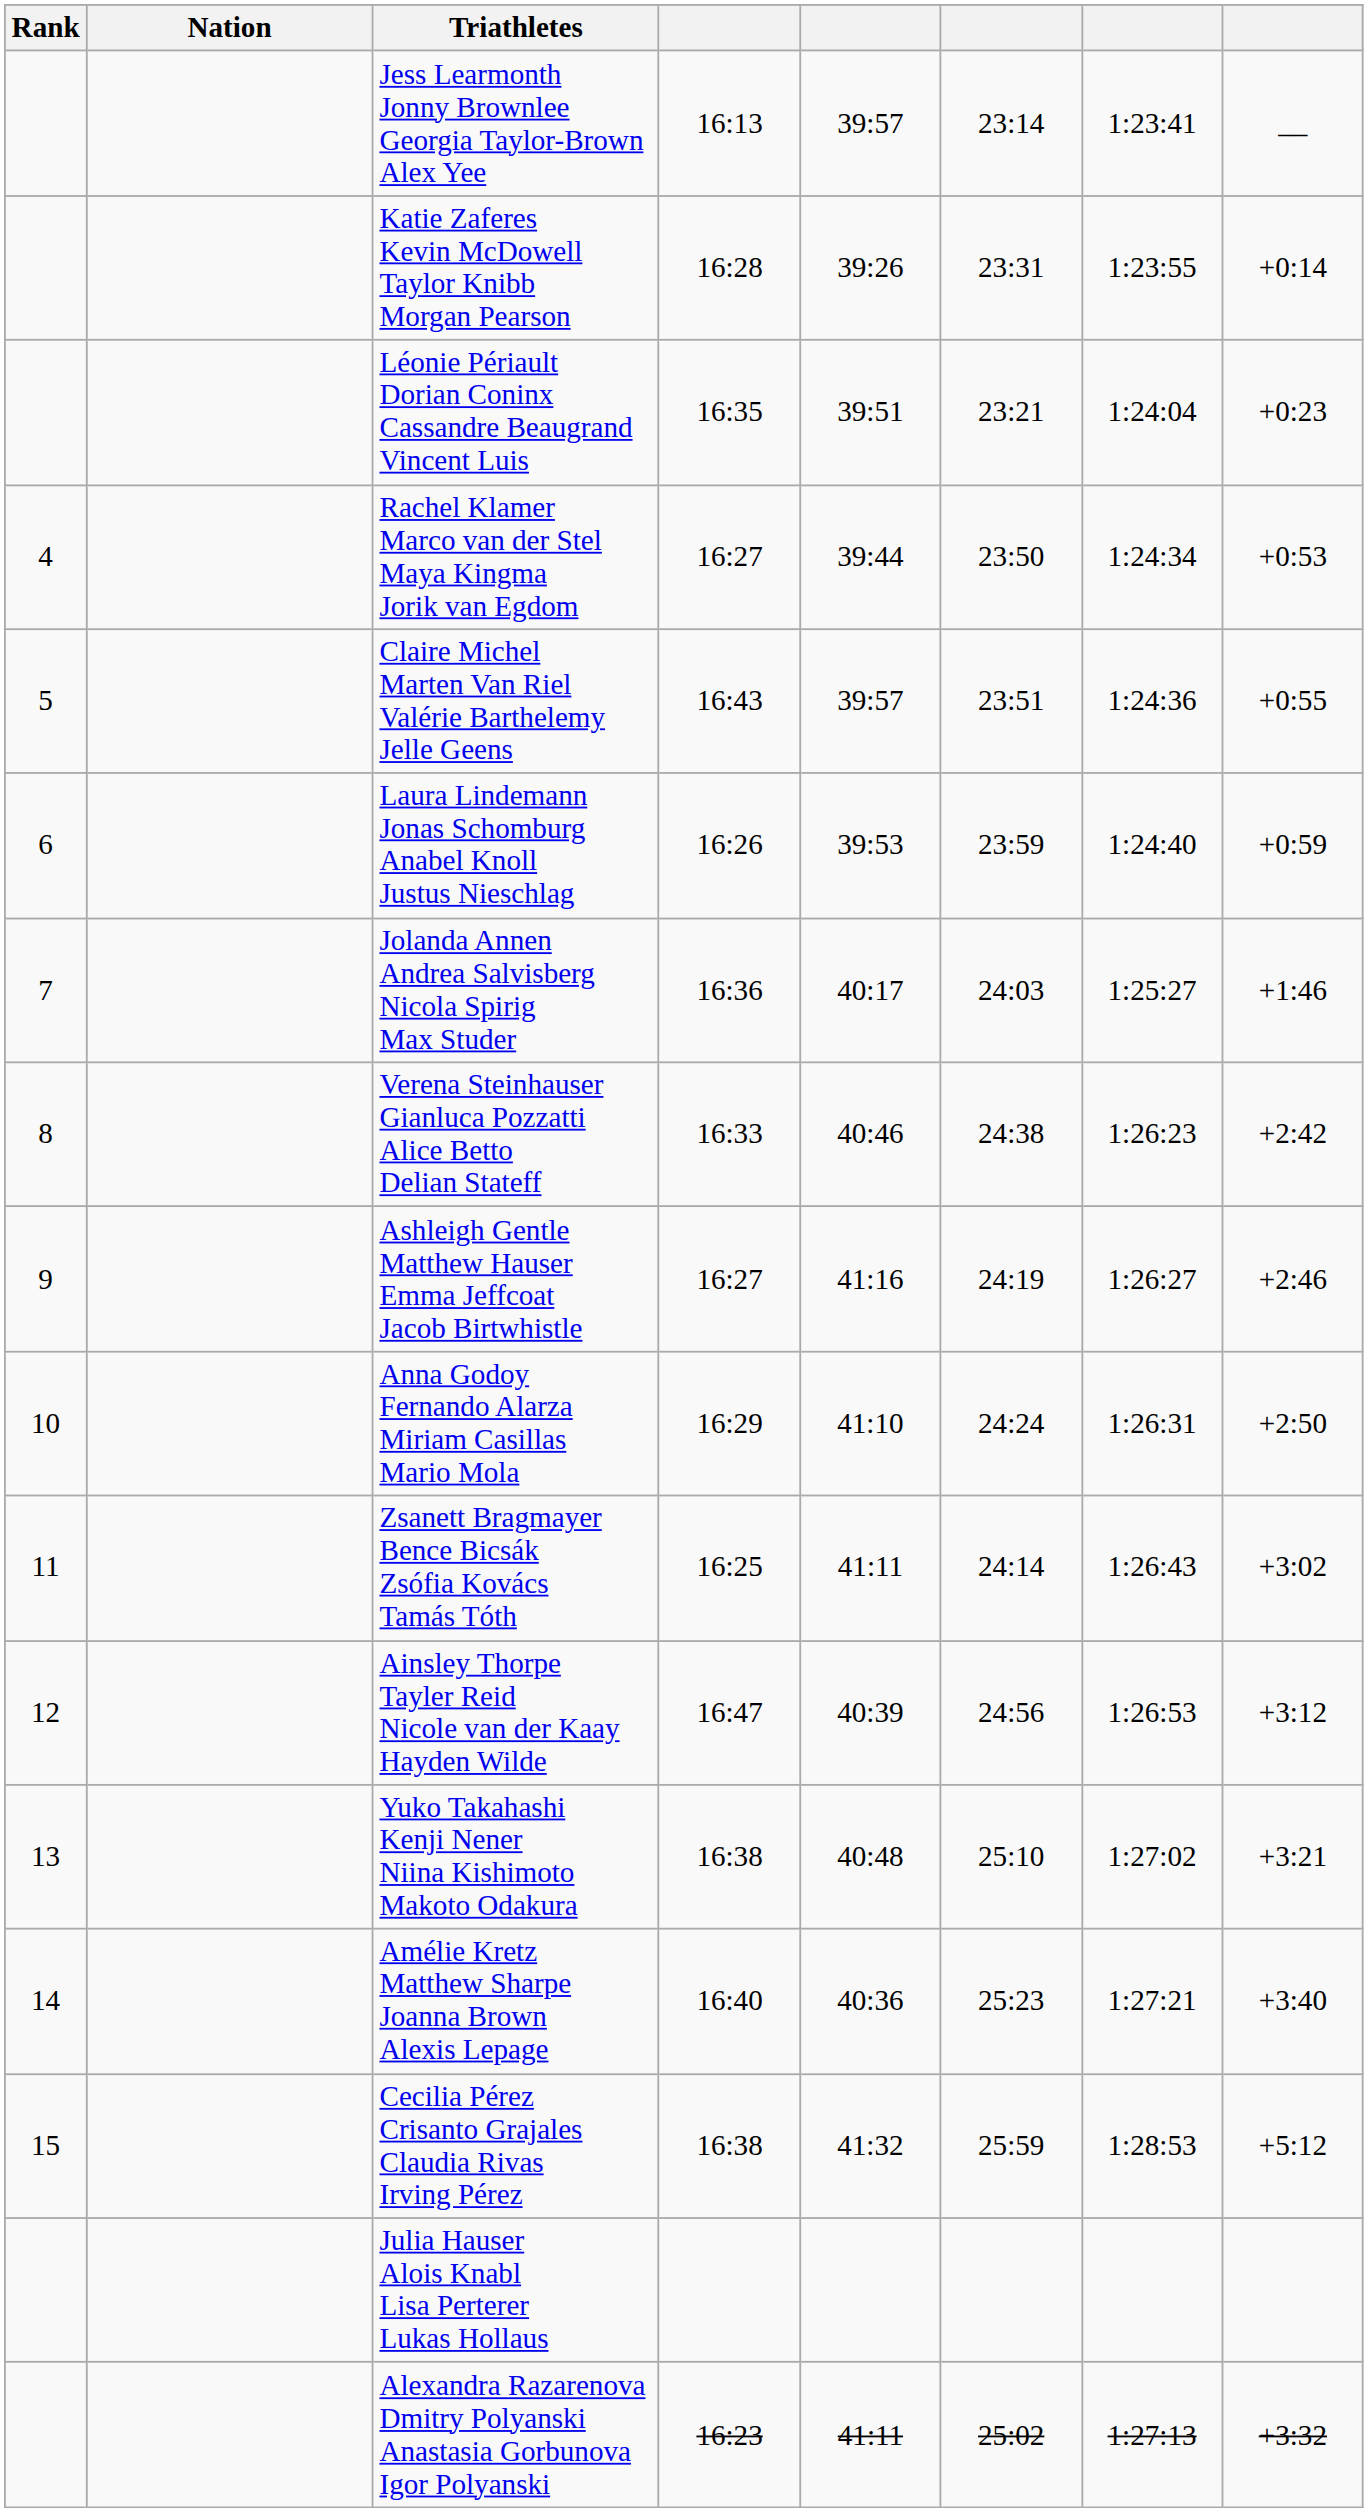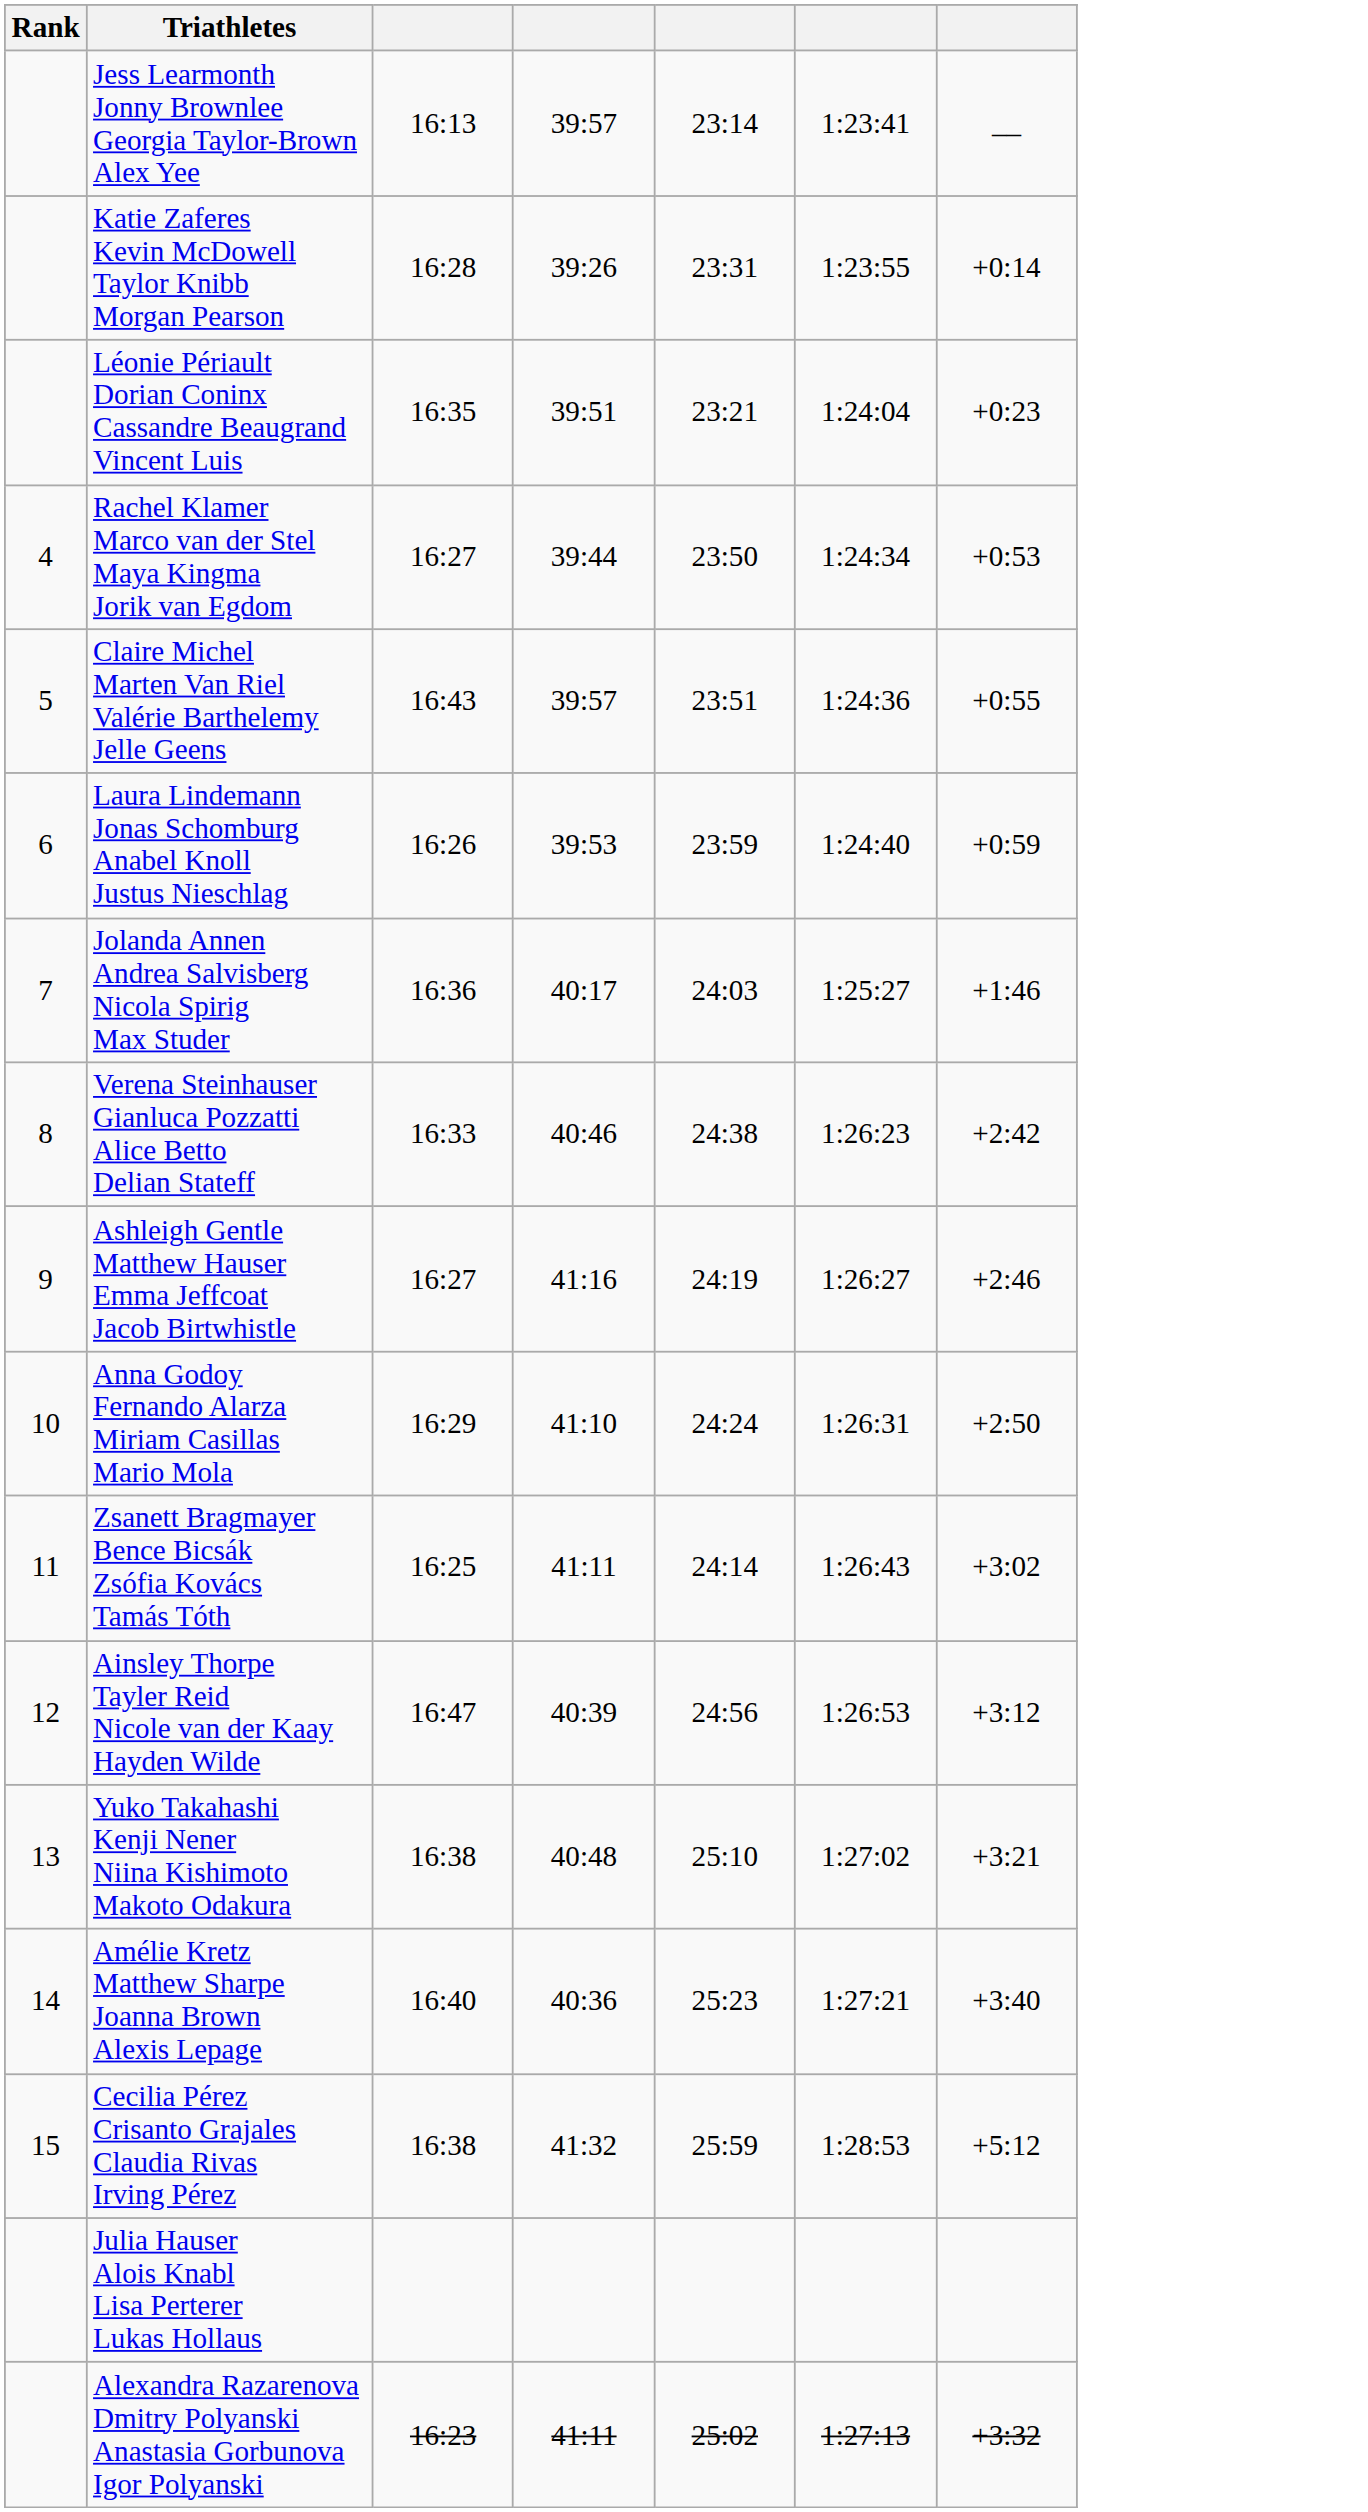- column: Nation
